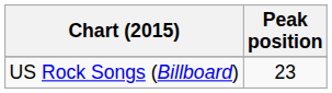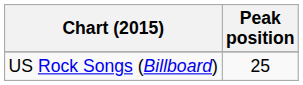US Rock Songs (Billboard) | Peak position: 23 -> 25
